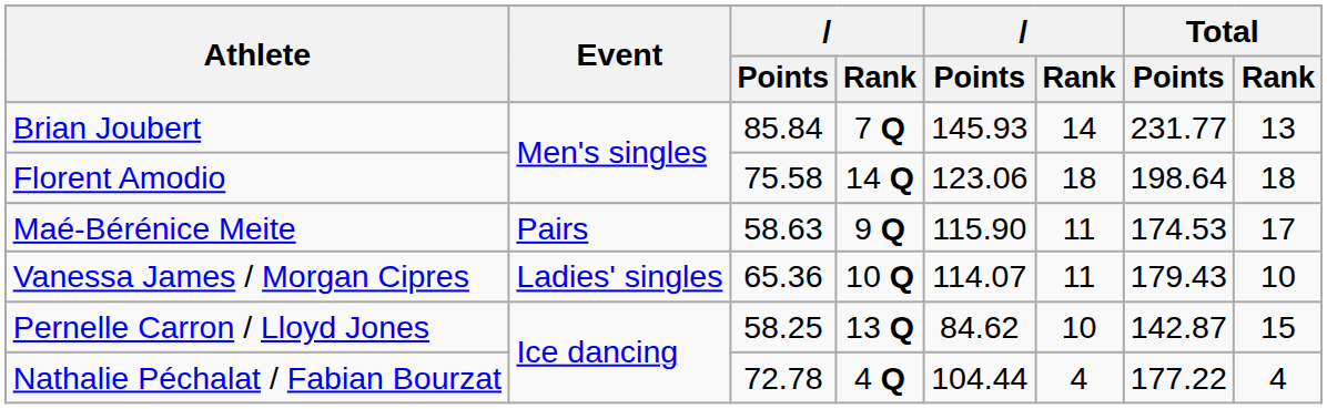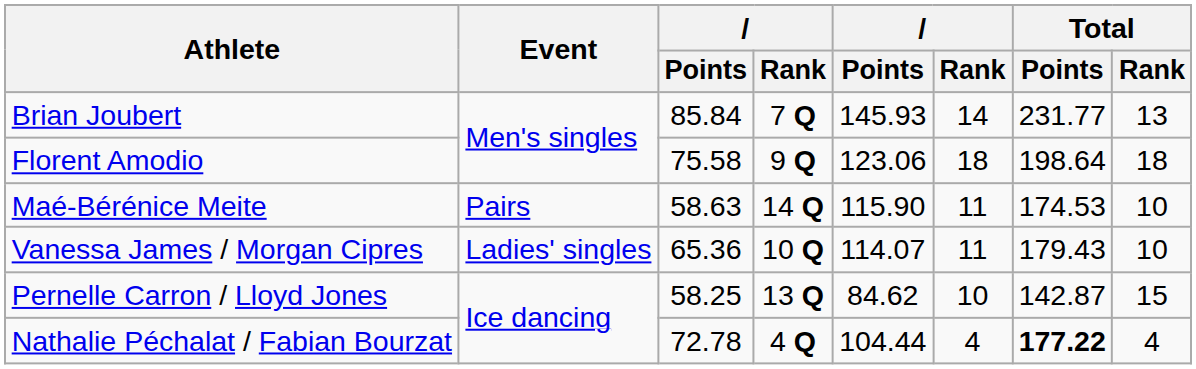Florent Amodio | column 4: 14 Q -> 9 Q
Maé-Bérénice Meite | column 4: 9 Q -> 14 Q
Maé-Bérénice Meite | Total / Rank: 17 -> 10
Nathalie Péchalat / Fabian Bourzat | Total / Points: normal -> bold
